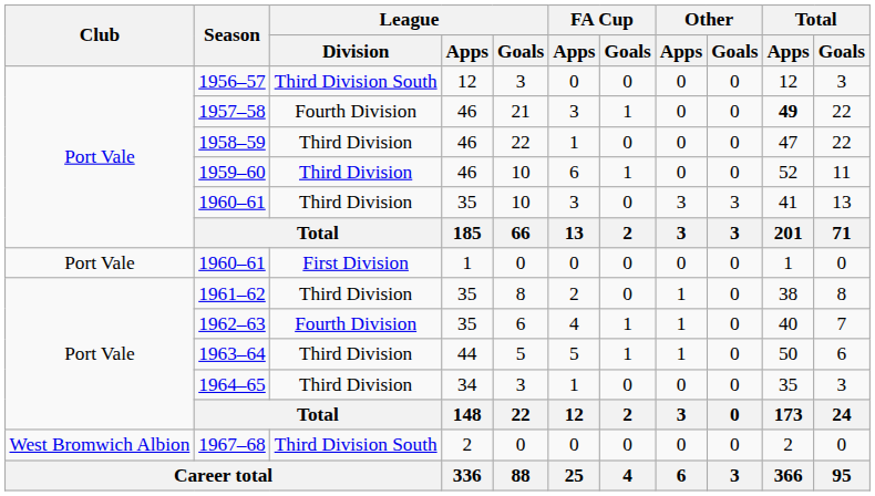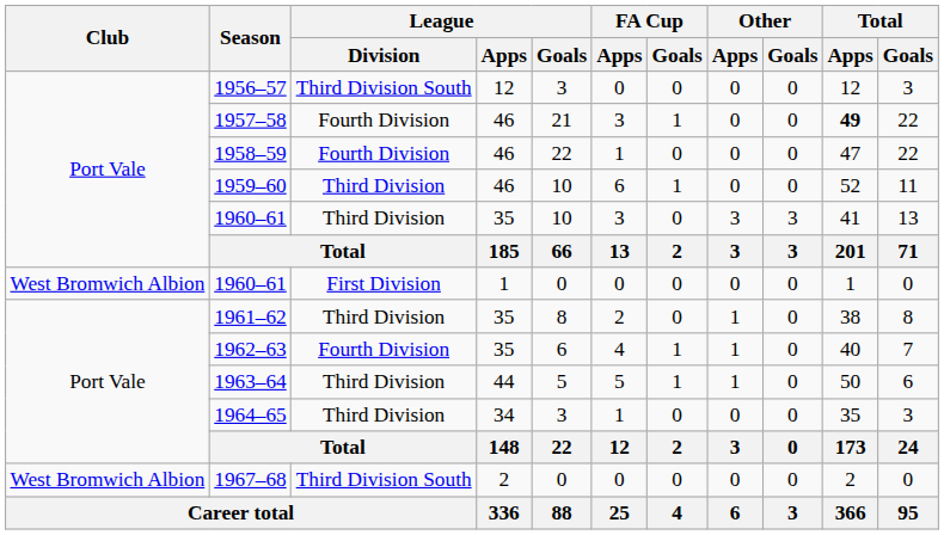1958–59 | League / Division: Third Division -> Fourth Division
1960–61 / 1 | Club: Port Vale -> West Bromwich Albion
